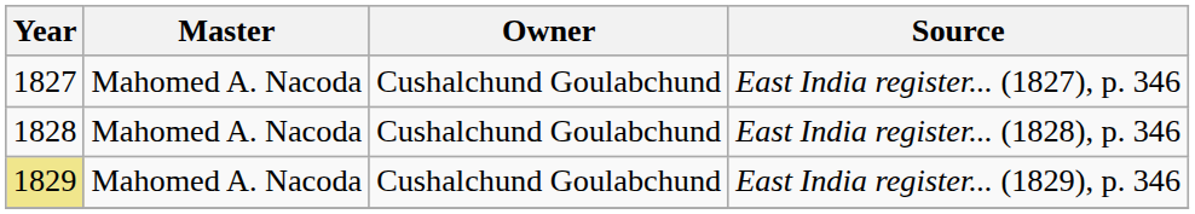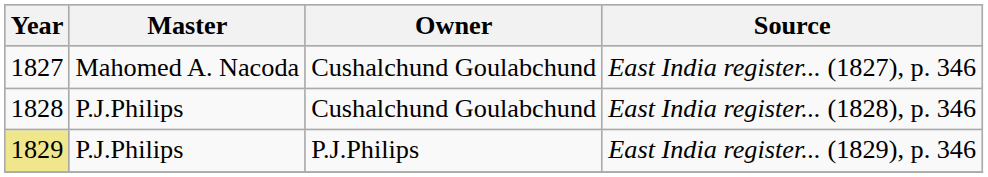East India register... (1828), p. 346 | Master: Mahomed A. Nacoda -> P.J.Philips
East India register... (1829), p. 346 | Master: Mahomed A. Nacoda -> P.J.Philips
East India register... (1829), p. 346 | Owner: Cushalchund Goulabchund -> P.J.Philips
